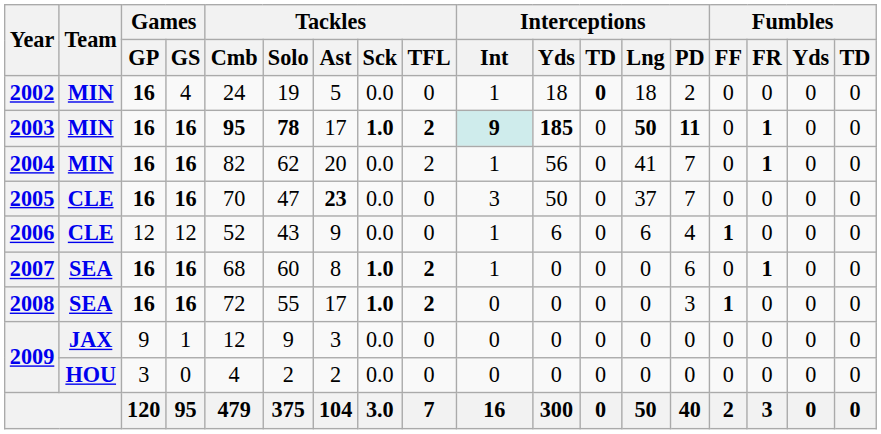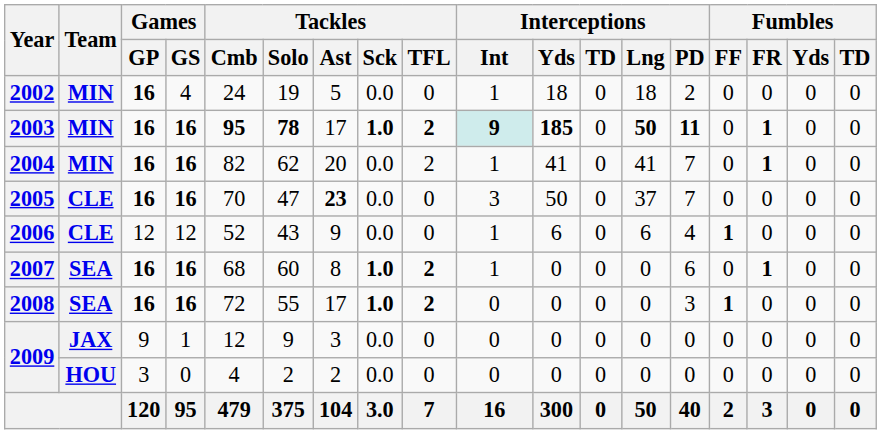2002 | Interceptions / TD: bold -> normal
2004 | Interceptions / Yds: 56 -> 41
